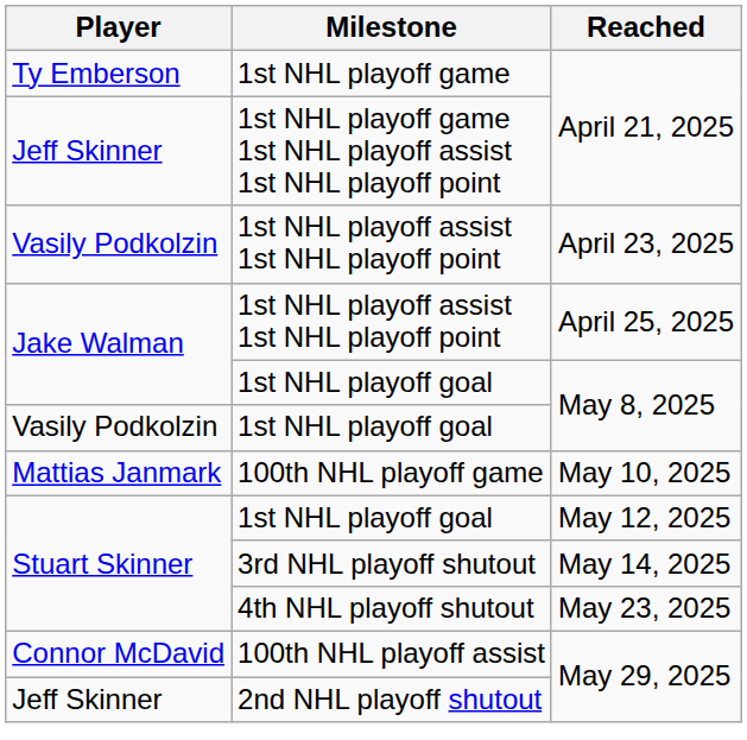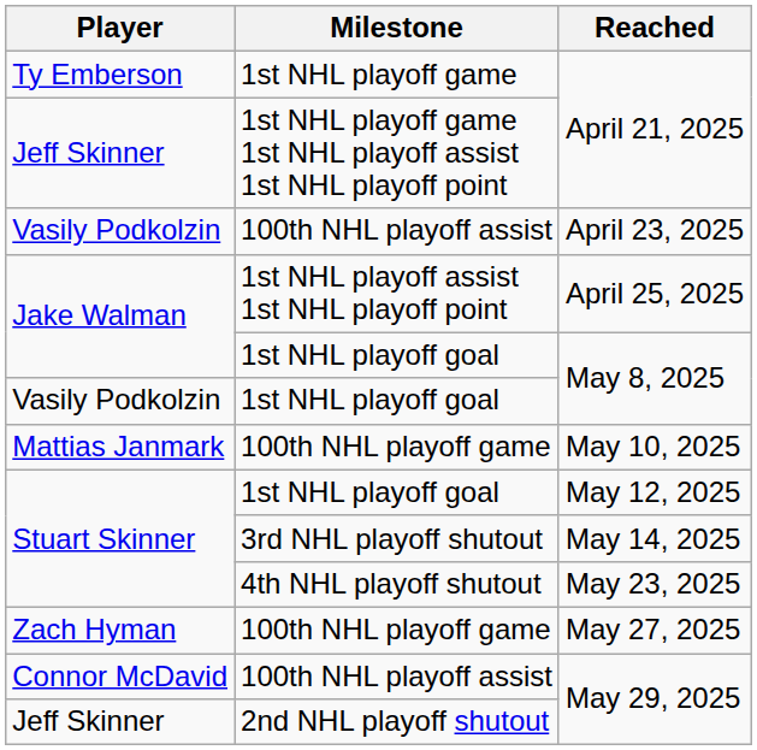April 23, 2025 | Milestone: 1st NHL playoff assist 1st NHL playoff point -> 100th NHL playoff assist
+ row: Zach Hyman | 100th NHL playoff game | May 27, 2025
